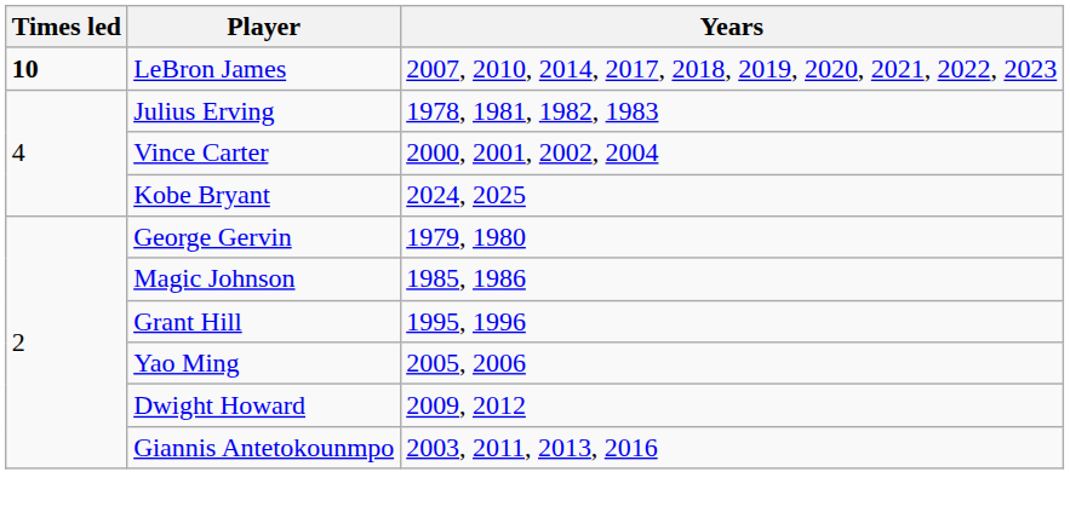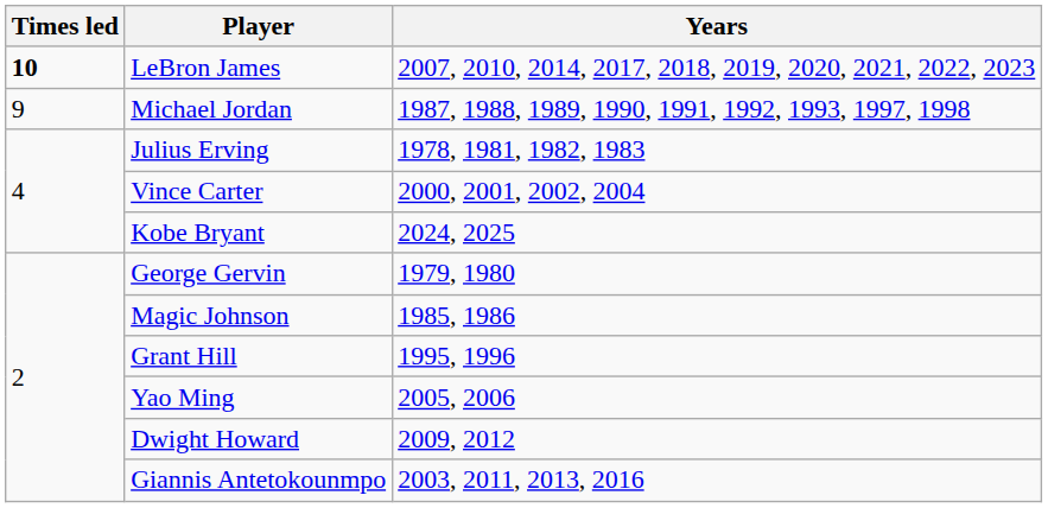+ row: 9 | Michael Jordan | 1987, 1988, 1989, 1990, 1991, 1992, 1993, 1997, 1998
